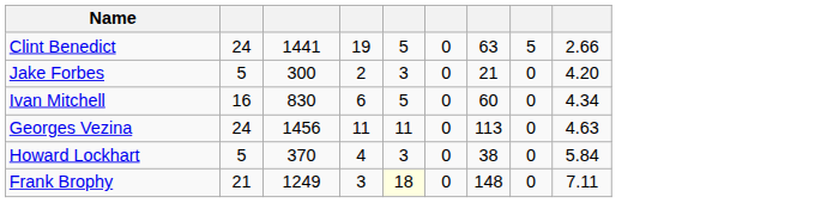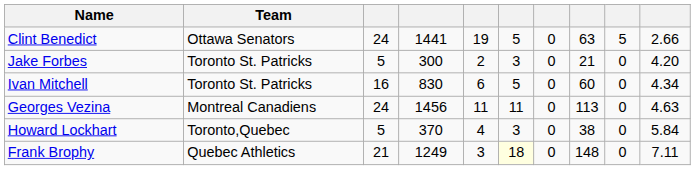+ column: Team | Ottawa Senators | Toronto St. Patricks | Toronto St. Patricks | Montreal Canadiens | Toronto,Quebec | Quebec Athletics
